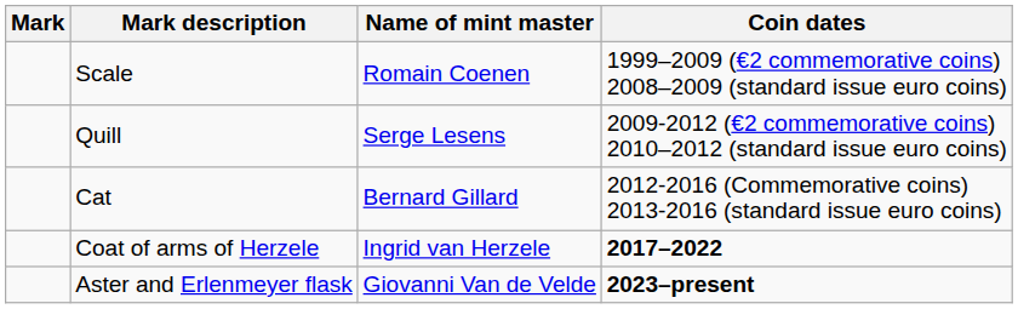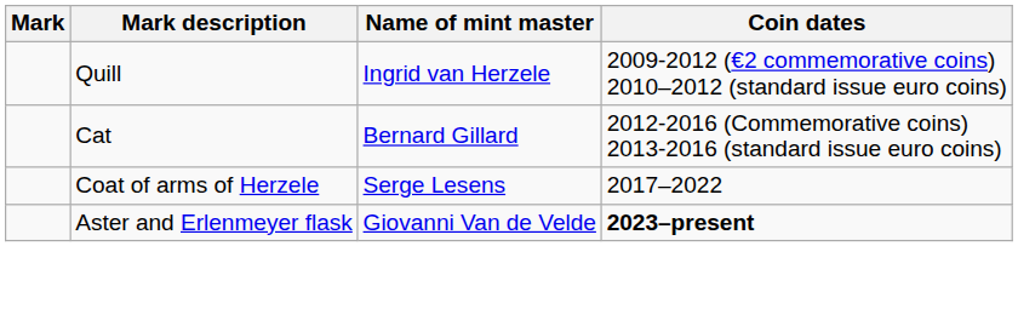- row: Scale | Romain Coenen | 1999–2009 (€2 commemorative coins) 2008–2009 (standard issue euro coins)
Quill | Name of mint master: Serge Lesens -> Ingrid van Herzele
Coat of arms of Herzele | Name of mint master: Ingrid van Herzele -> Serge Lesens
Coat of arms of Herzele | Coin dates: bold -> normal
